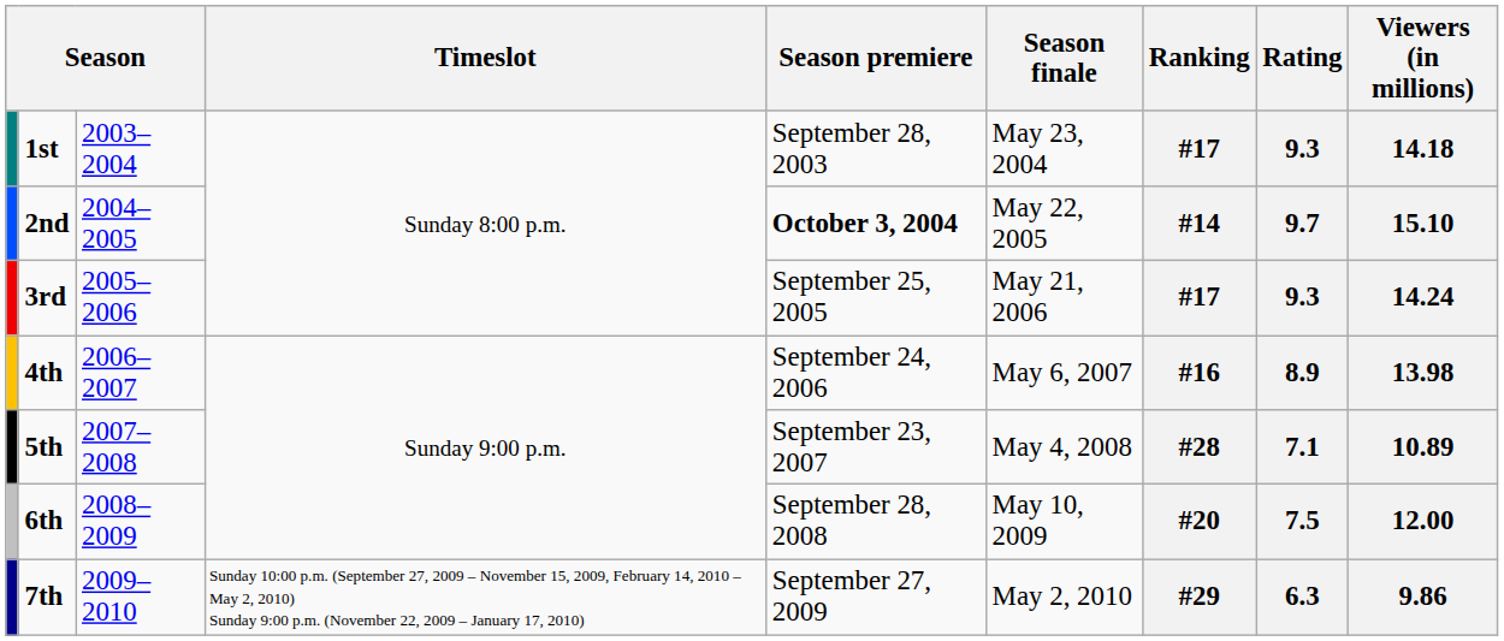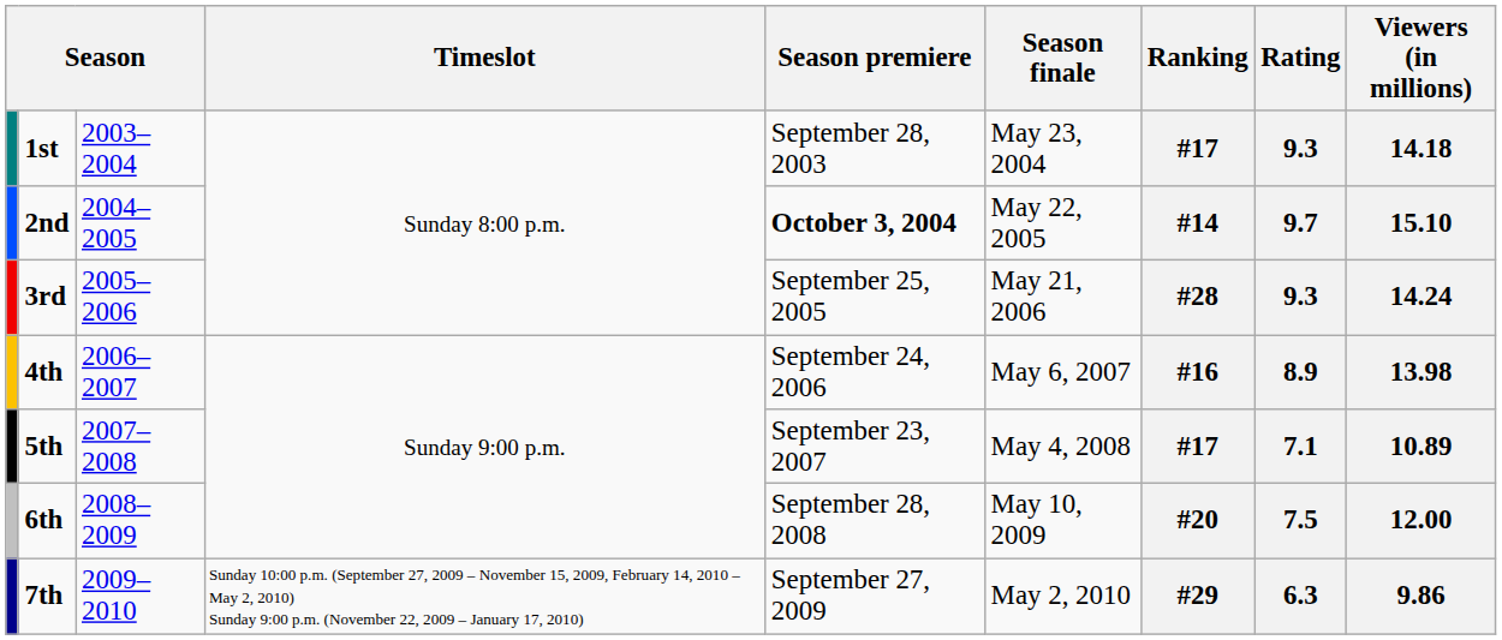3rd | Ranking: #17 -> #28
5th | Ranking: #28 -> #17
